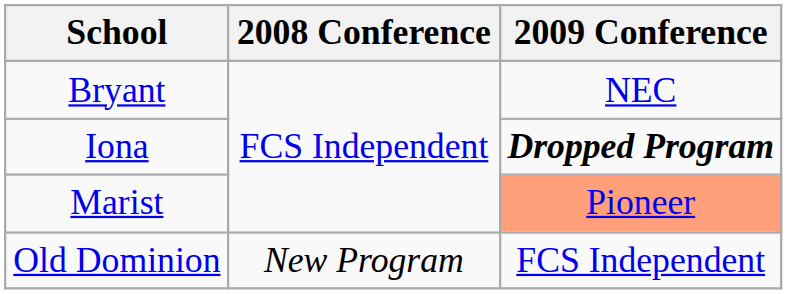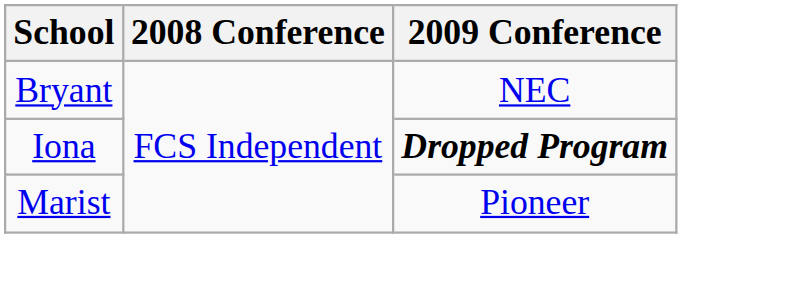Marist | 2009 Conference: lightsalmon background -> no background
- row: Old Dominion | New Program | FCS Independent
